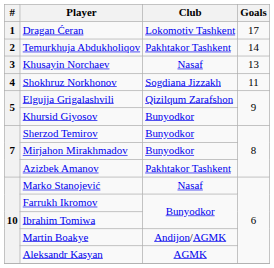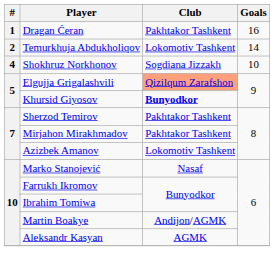Dragan Ćeran | Club: Lokomotiv Tashkent -> Pakhtakor Tashkent
Dragan Ćeran | Goals: 17 -> 16
Temurkhuja Abdukholiqov | Club: Pakhtakor Tashkent -> Lokomotiv Tashkent
- row: 3 | Khusayin Norchaev | Nasaf | 13
Shokhruz Norkhonov | Goals: 11 -> 10
Elgujja Grigalashvili | Club: no background -> lightsalmon background
Khursid Giyosov | Club: normal -> bold
Sherzod Temirov | Club: Bunyodkor -> Pakhtakor Tashkent
Mirjahon Mirakhmadov | Club: Bunyodkor -> Pakhtakor Tashkent
Azizbek Amanov | Club: Pakhtakor Tashkent -> Lokomotiv Tashkent
